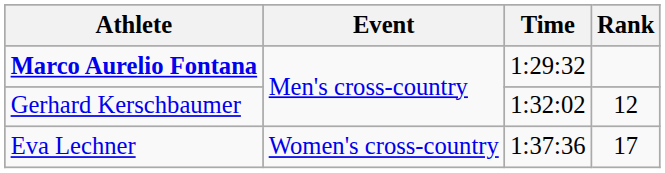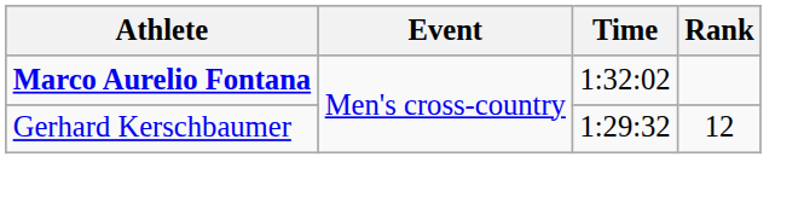Marco Aurelio Fontana | Time: 1:29:32 -> 1:32:02
Gerhard Kerschbaumer | Time: 1:32:02 -> 1:29:32
- row: Eva Lechner | Women's cross-country | 1:37:36 | 17
